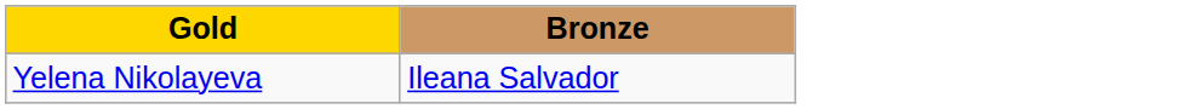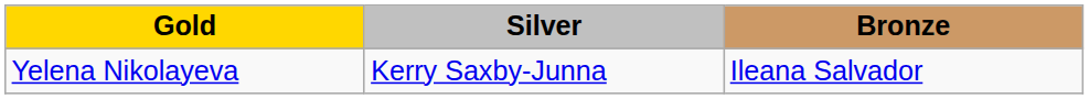+ column: Silver | Kerry Saxby-Junna
